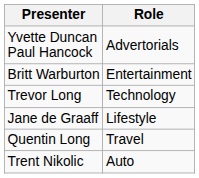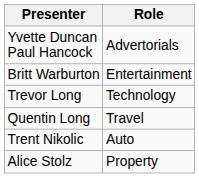- row: Jane de Graaff | Lifestyle
+ row: Alice Stolz | Property
